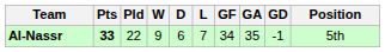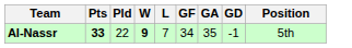- column: D | 6
Al-Nassr | W: normal -> bold
